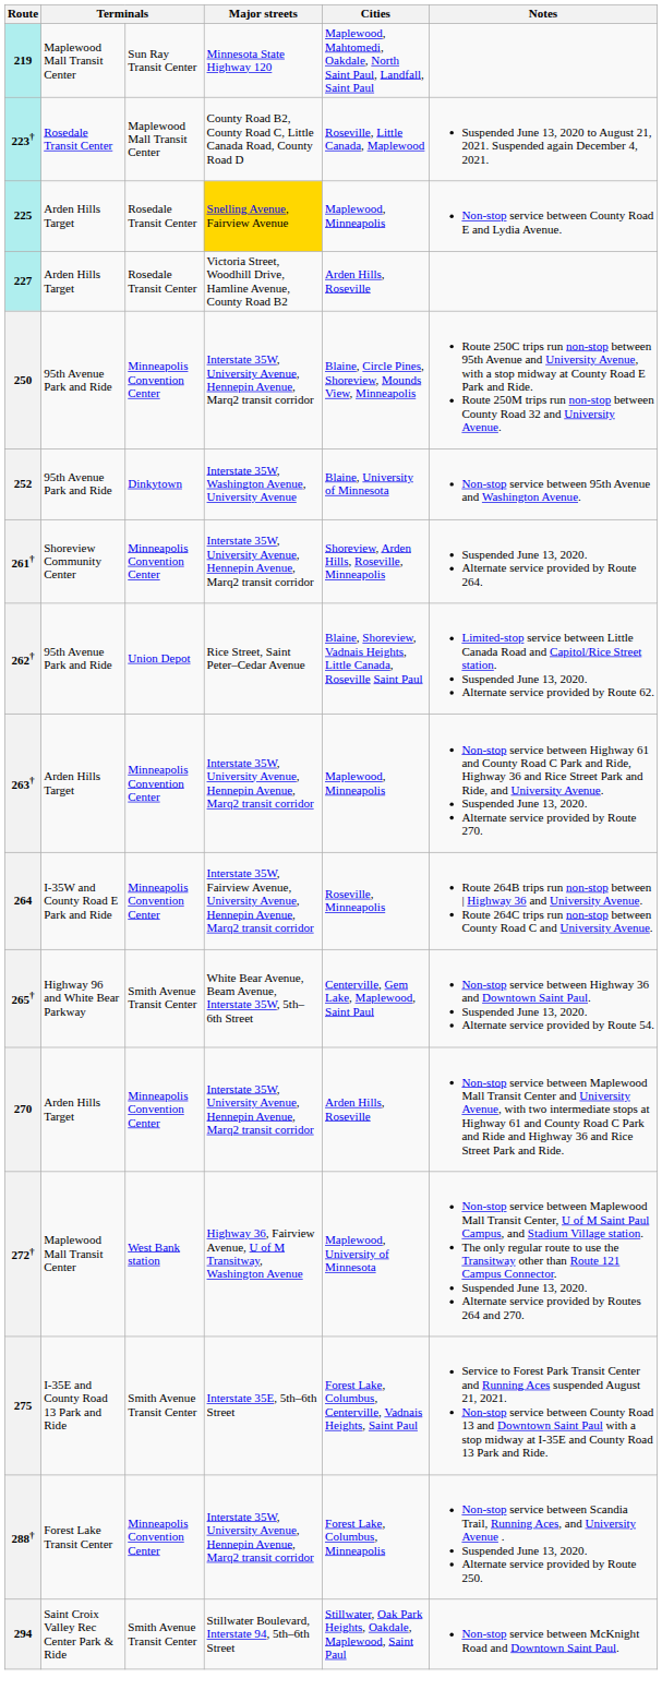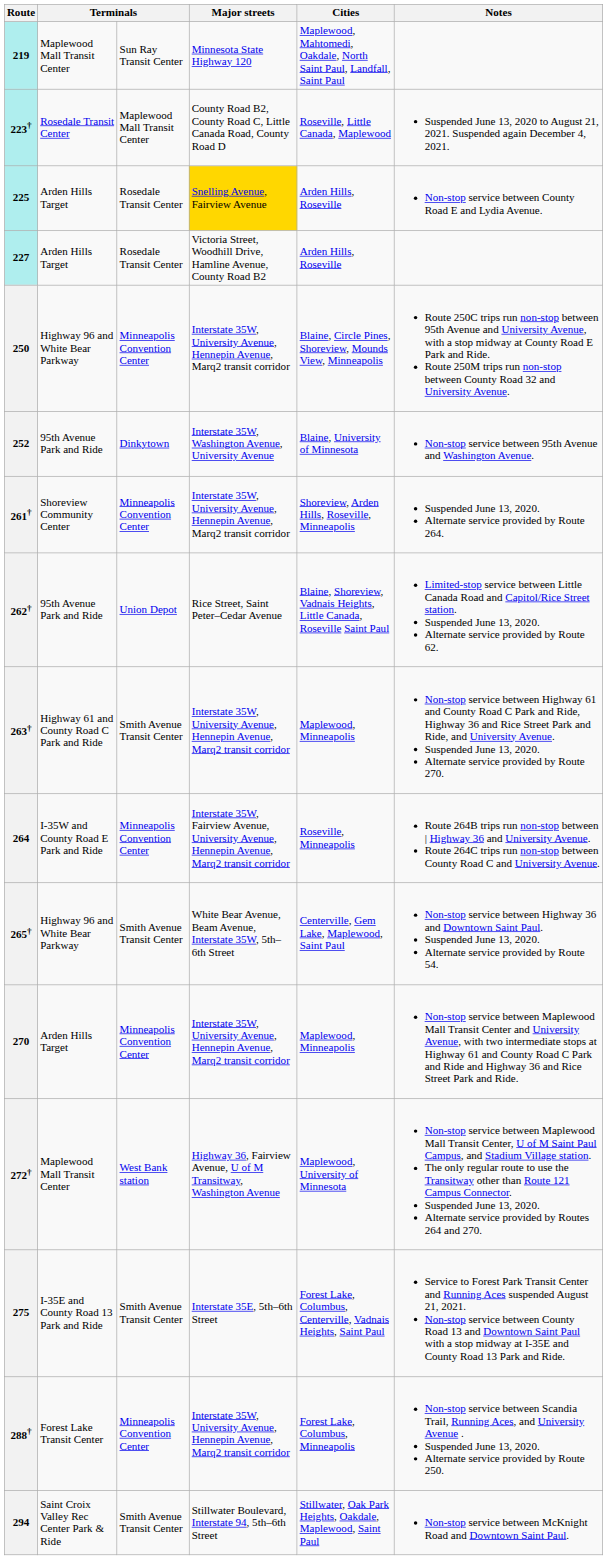225 | Cities: Maplewood, Minneapolis -> Arden Hills, Roseville
250 | column 2: 95th Avenue Park and Ride -> Highway 96 and White Bear Parkway
263† | column 2: Arden Hills Target -> Highway 61 and County Road C Park and Ride
263† | column 3: Minneapolis Convention Center -> Smith Avenue Transit Center
270 | Cities: Arden Hills, Roseville -> Maplewood, Minneapolis
